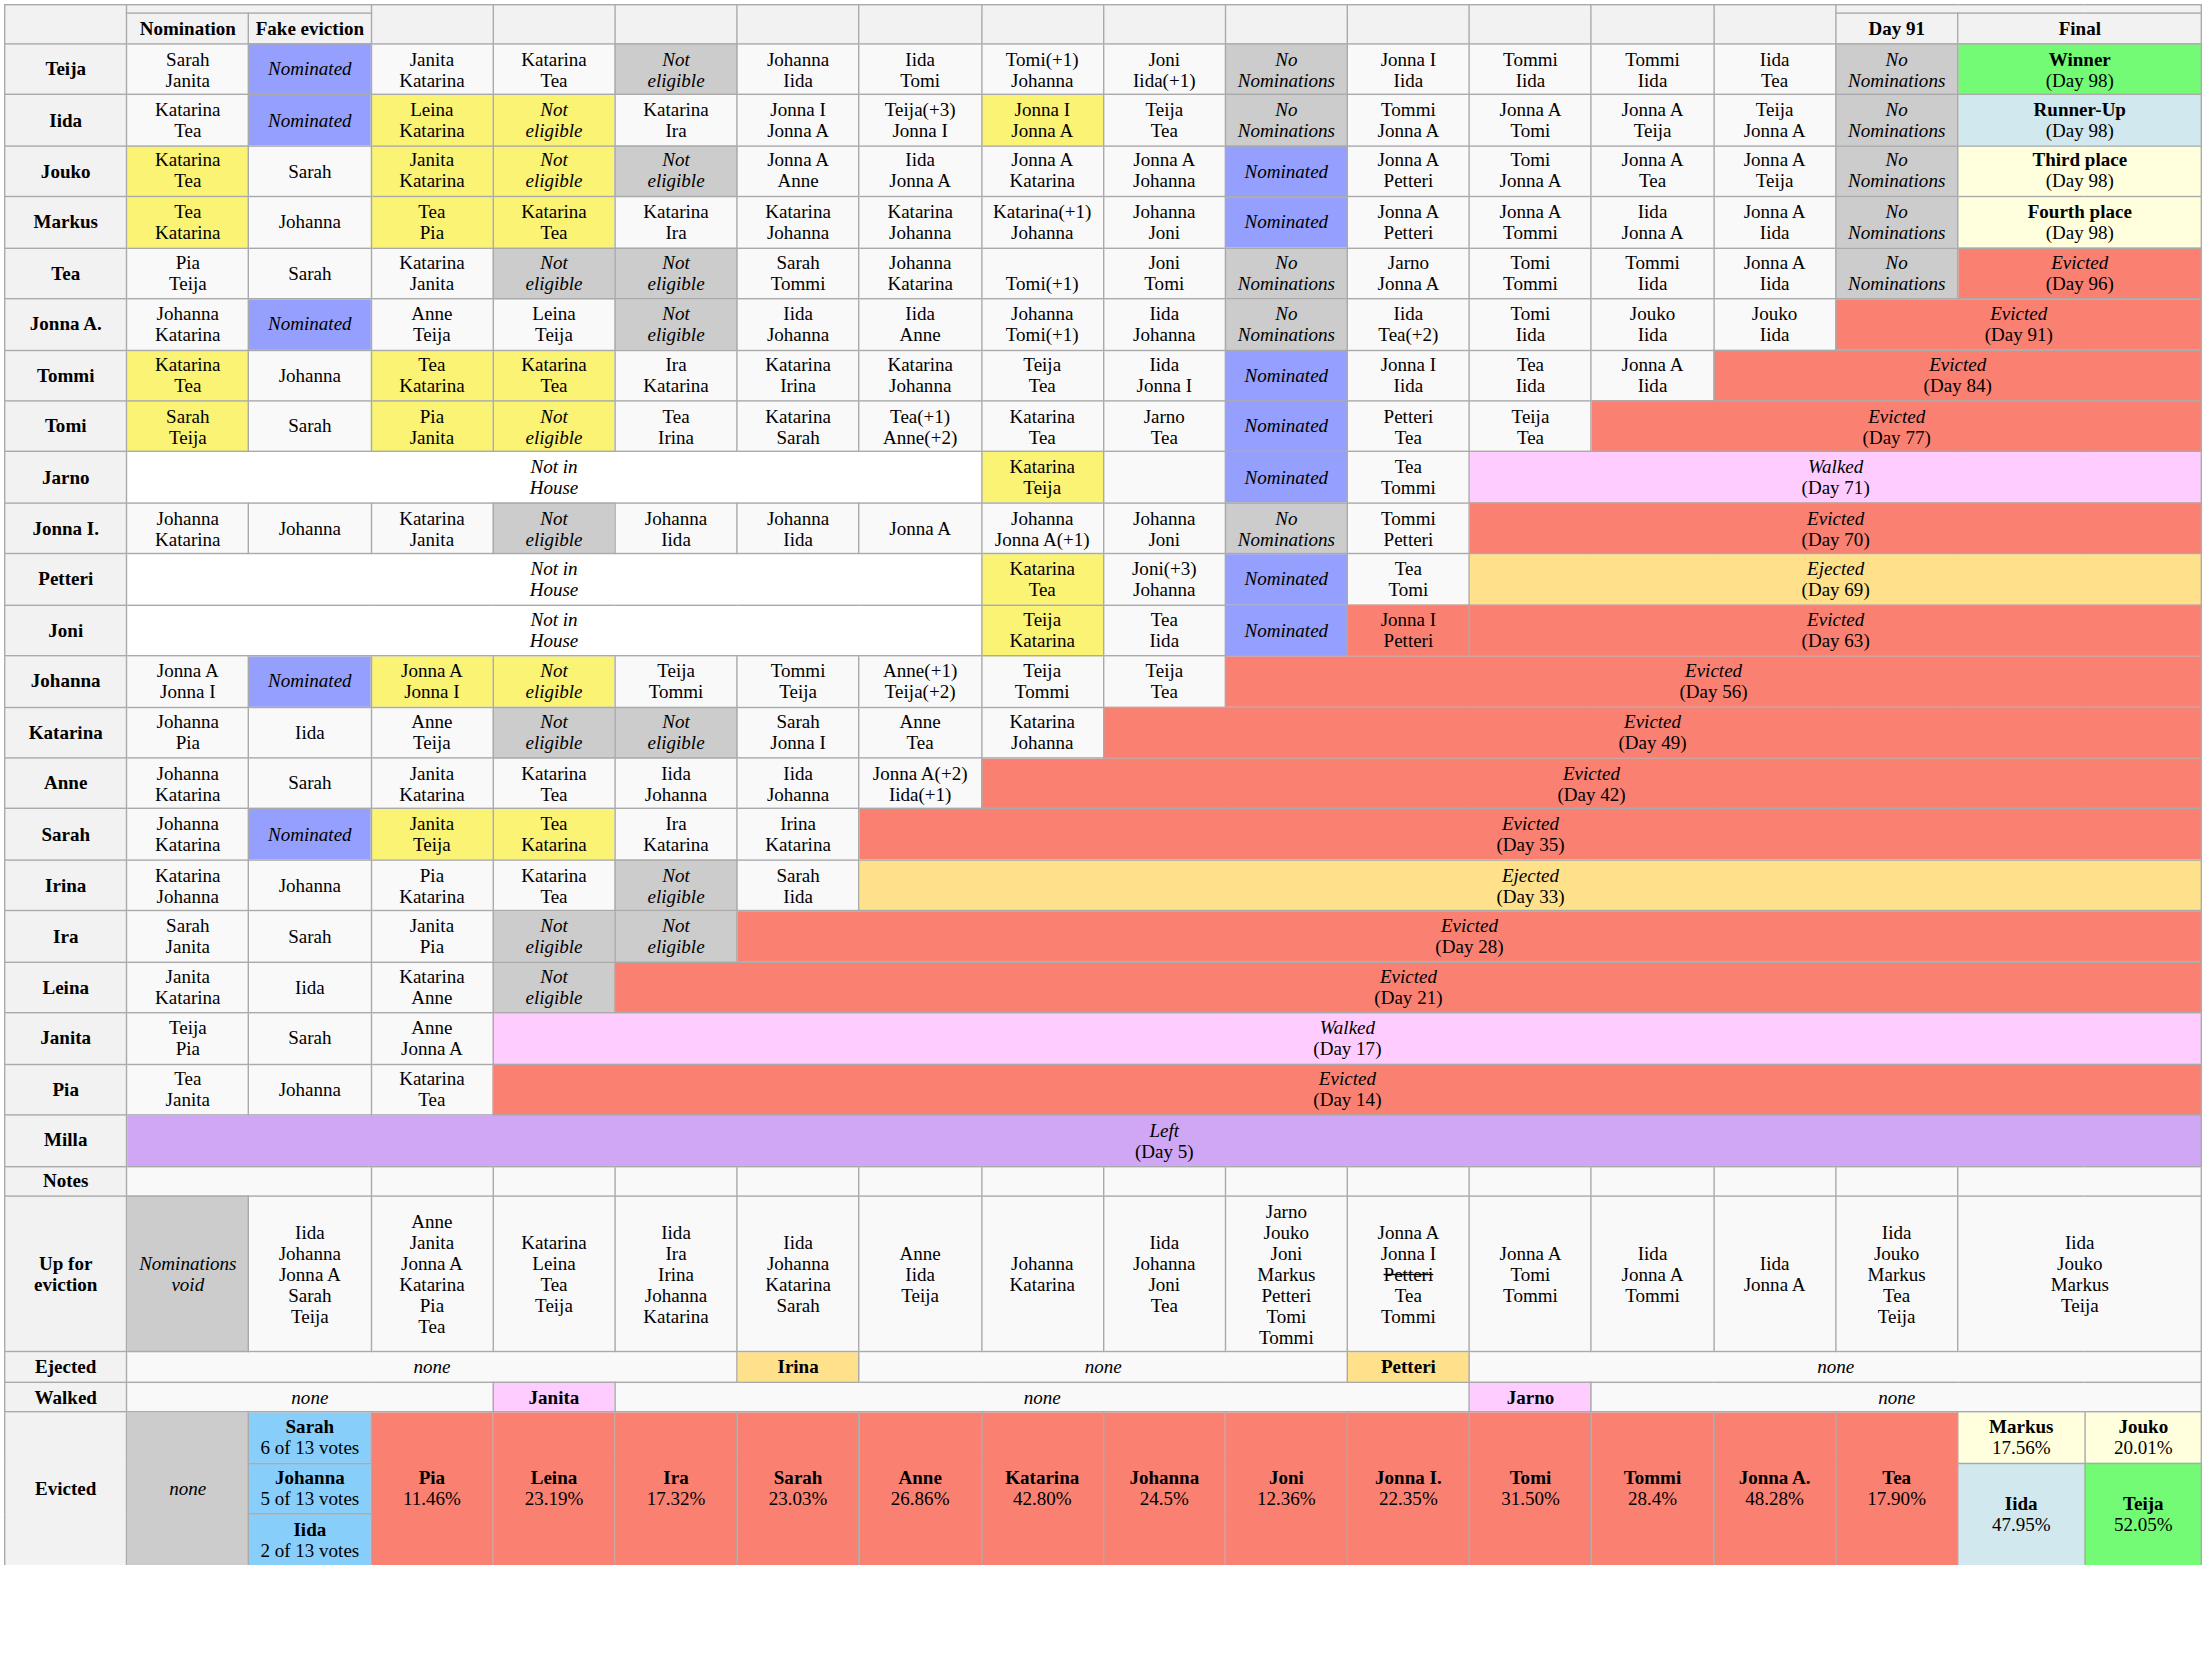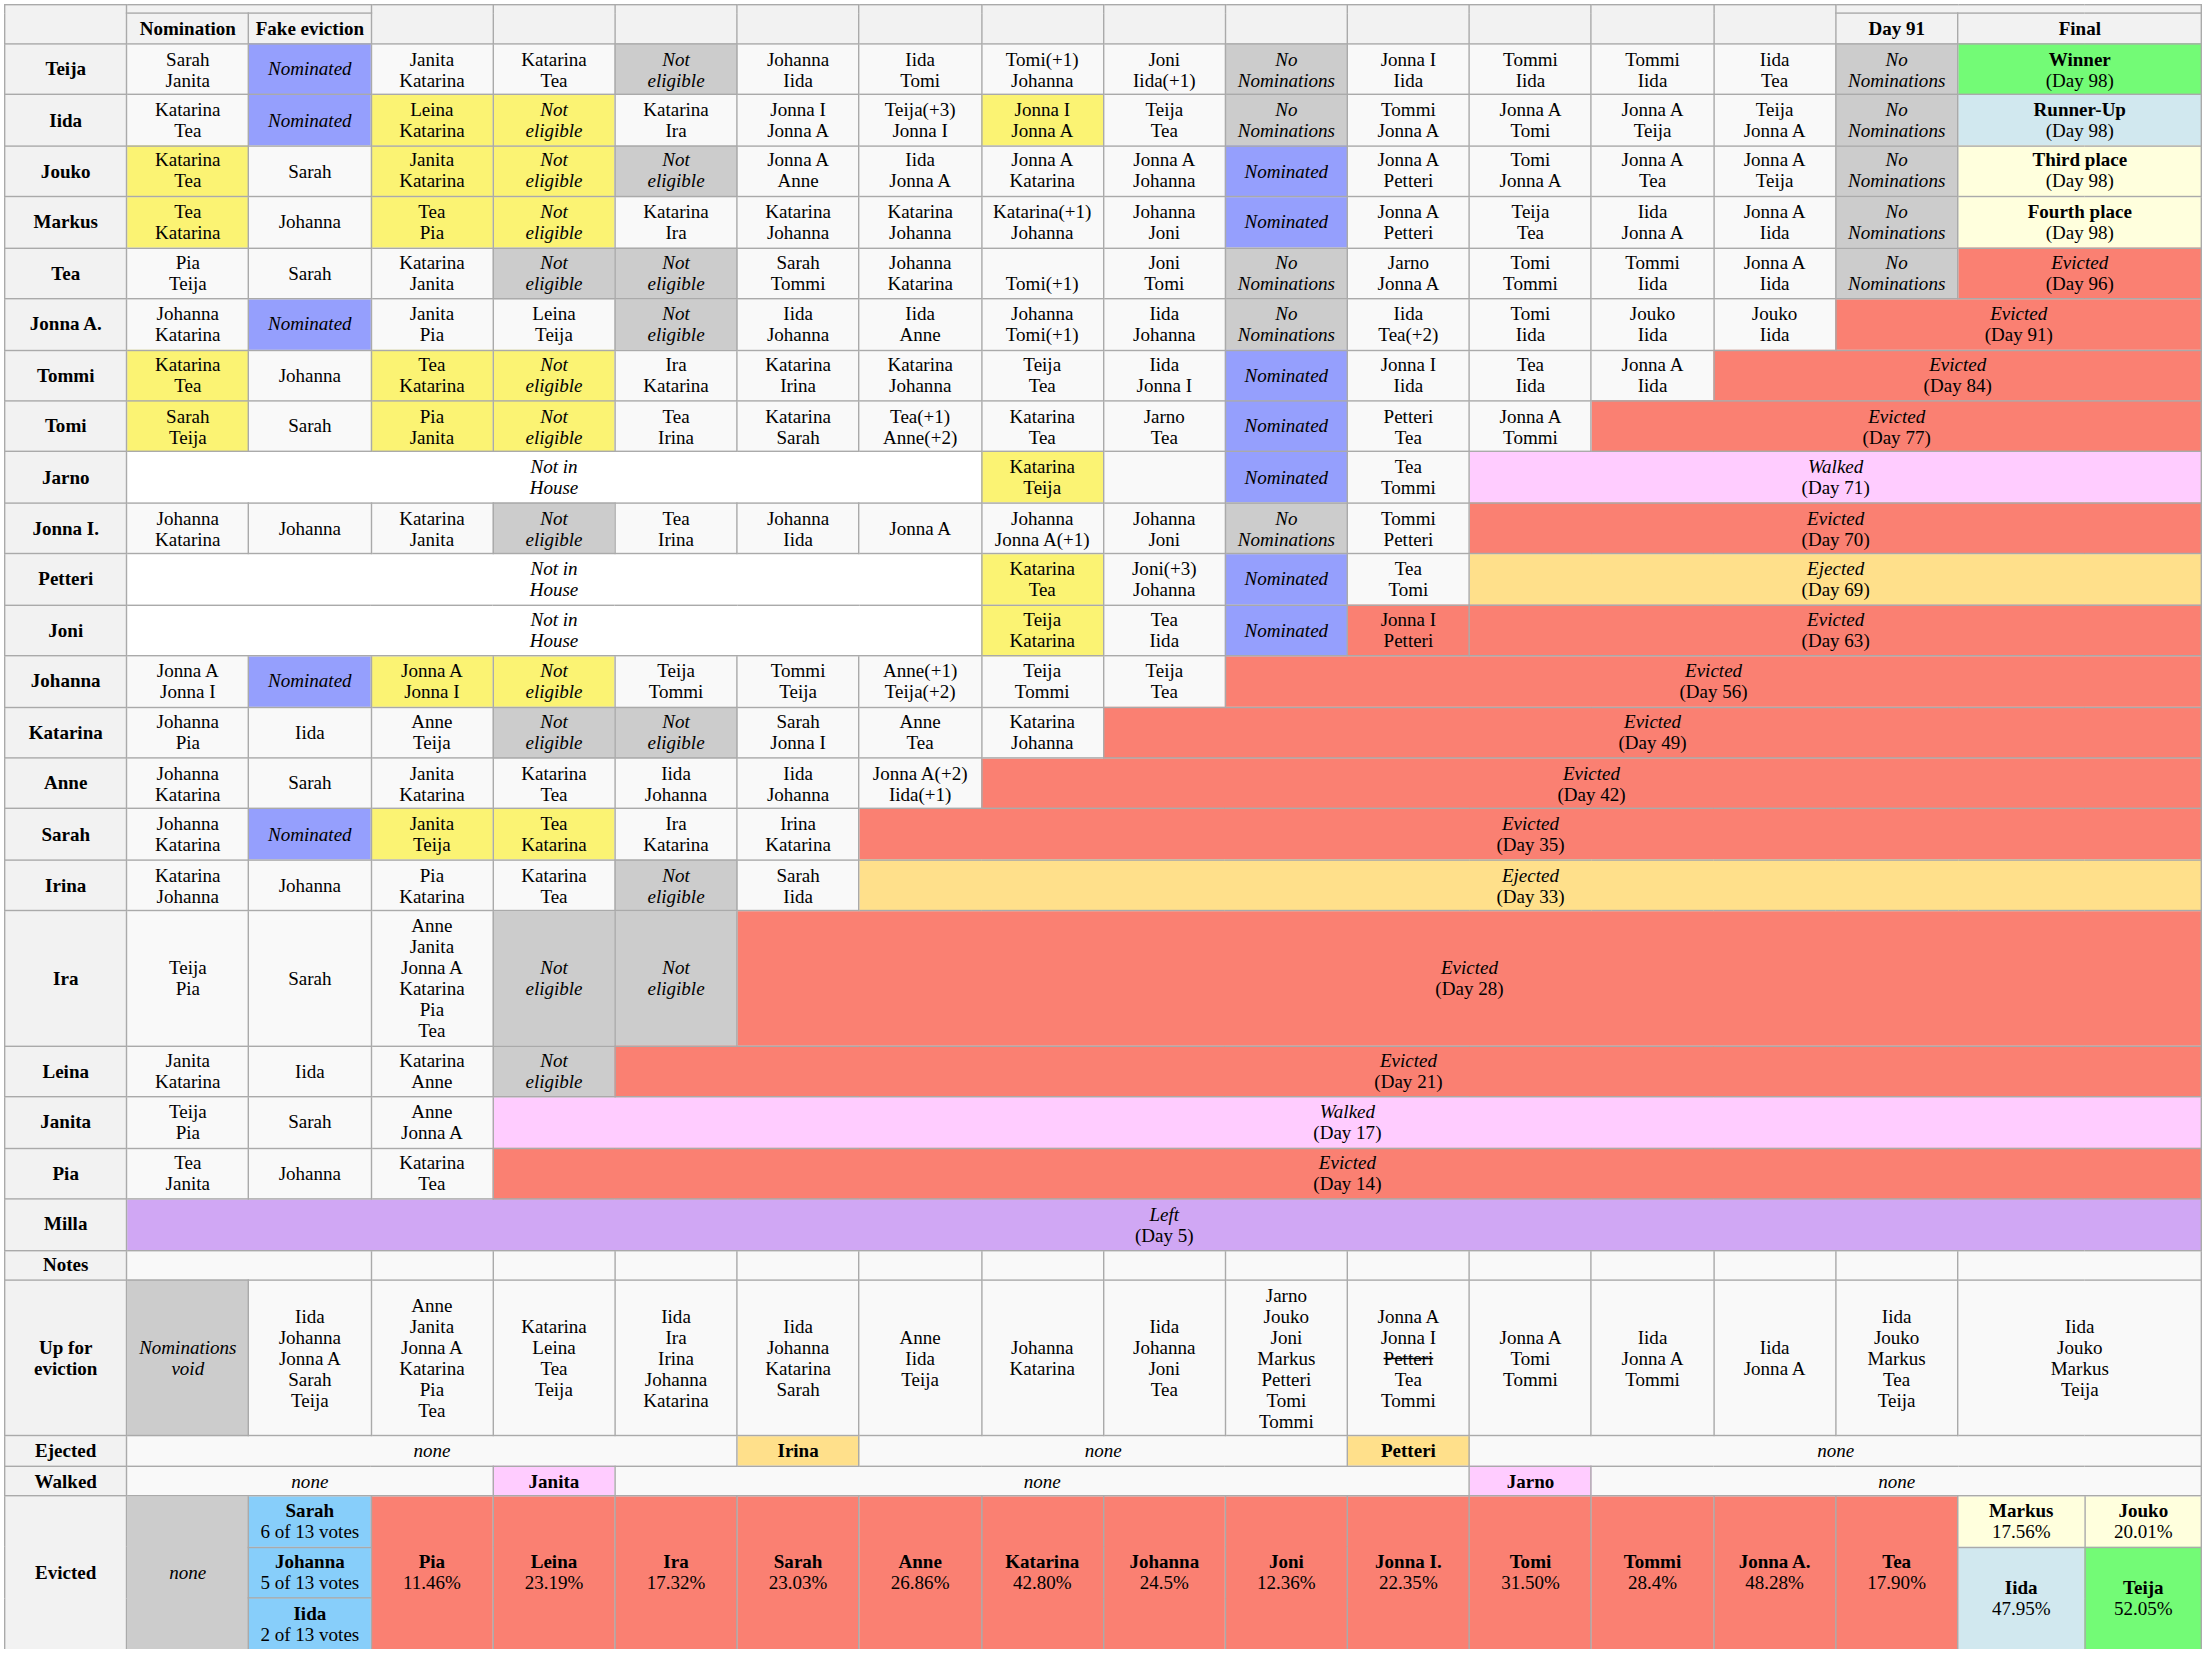Markus | column 5: Katarina Tea -> Not eligible
Markus | column 13: Jonna A Tommi -> Teija Tea
Jonna A. | column 4: Anne Teija -> Janita Pia
Tommi | column 5: Katarina Tea -> Not eligible
Tomi | column 13: Teija Tea -> Jonna A Tommi
Jonna I. | column 6: Johanna Iida -> Tea Irina
Ira | Nomination: Sarah Janita -> Teija Pia
Ira | column 4: Janita Pia -> Anne Janita Jonna A Katarina Pia Tea
